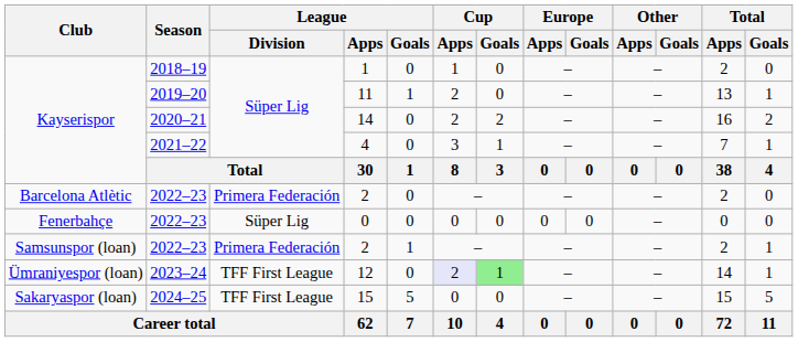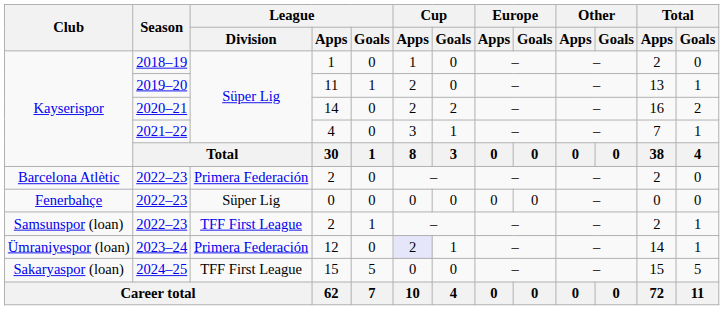Samsunspor (loan) / 2 | League / Division: Primera Federación -> TFF First League
12 | League / Division: TFF First League -> Primera Federación
12 | Cup / Goals: lightgreen background -> no background
